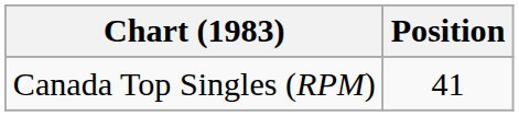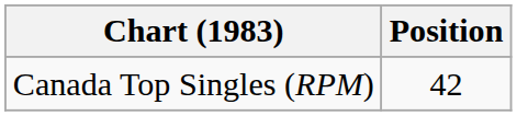Canada Top Singles (RPM) | Position: 41 -> 42
